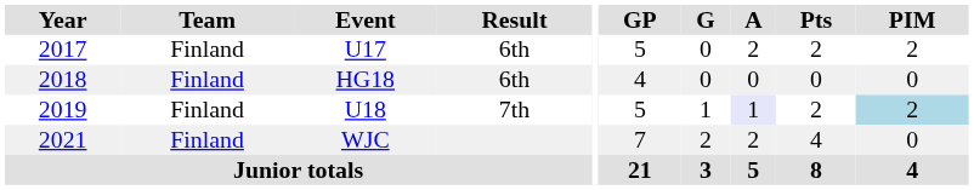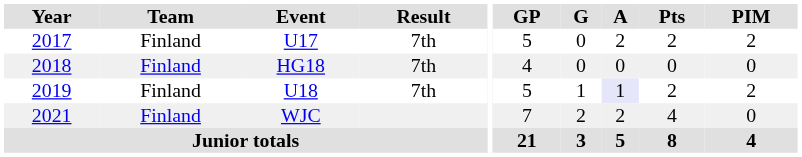U17 | Result: 6th -> 7th
HG18 | Result: 6th -> 7th
U18 | PIM: lightblue background -> no background
